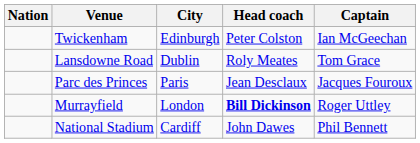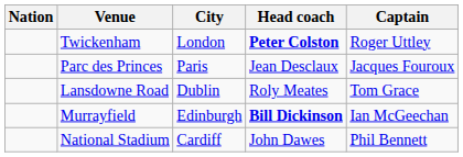Twickenham | City: Edinburgh -> London
Twickenham | Head coach: normal -> bold
Twickenham | Captain: Ian McGeechan -> Roger Uttley
rows swapped: Parc des Princes <-> Lansdowne Road
Murrayfield | City: London -> Edinburgh
Murrayfield | Captain: Roger Uttley -> Ian McGeechan
